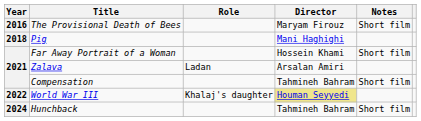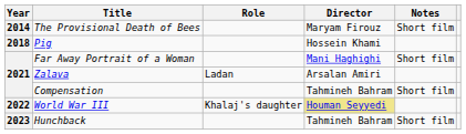The Provisional Death of Bees | Year: 2016 -> 2014
Pig | Director: Mani Haghighi -> Hossein Khami
Far Away Portrait of a Woman | Director: Hossein Khami -> Mani Haghighi
Hunchback | Year: 2024 -> 2023
